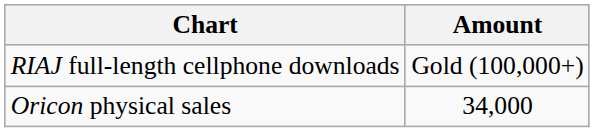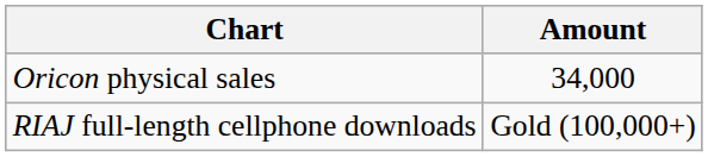rows swapped: Oricon physical sales <-> RIAJ full-length cellphone downloads
